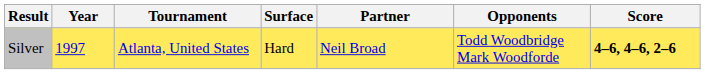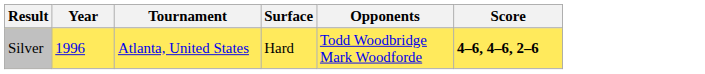- column: Partner | Neil Broad
Silver | Year: 1997 -> 1996
